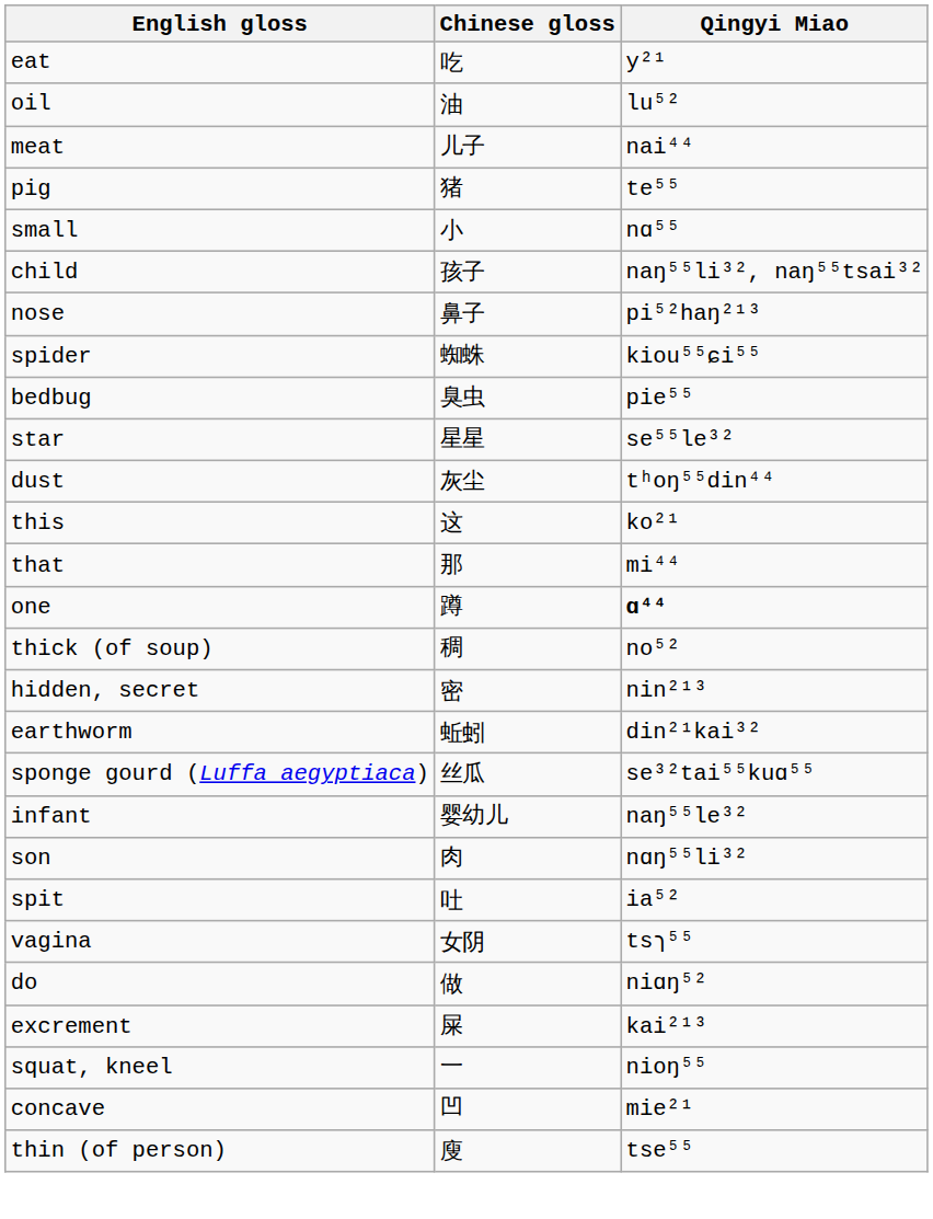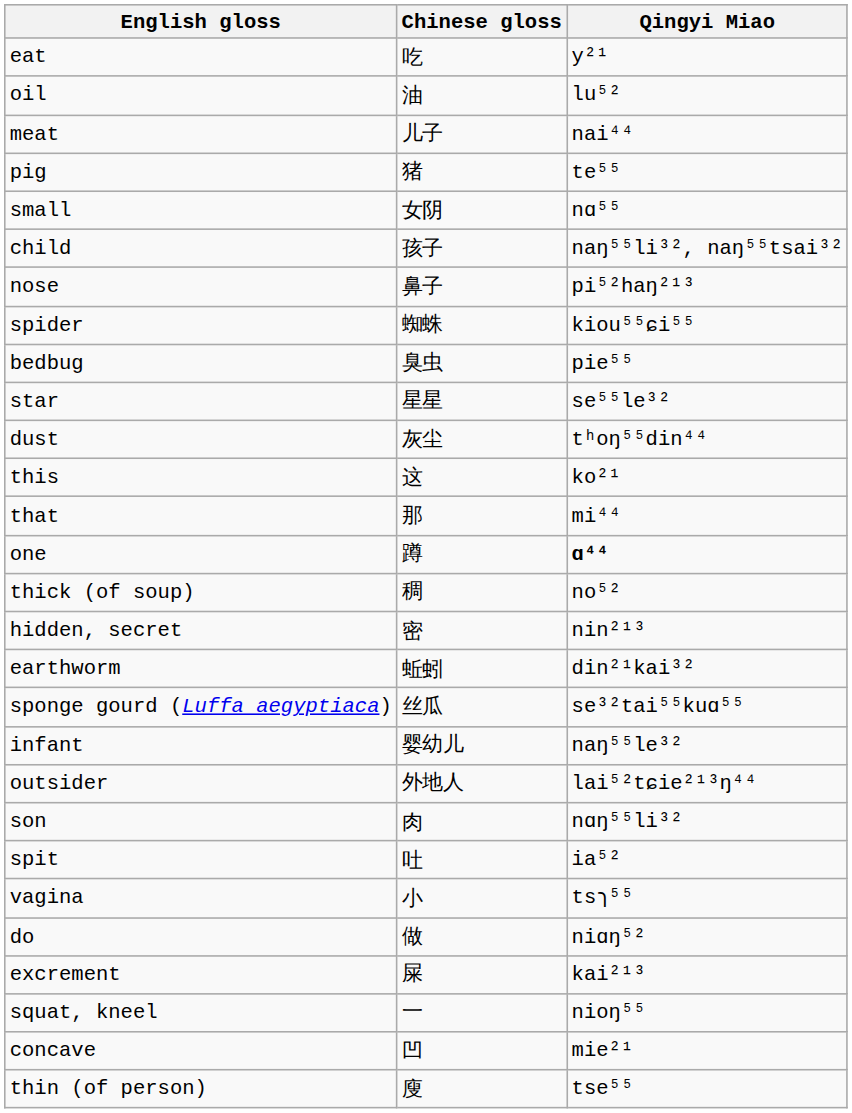small | Chinese gloss: 小 -> 女阴
+ row: outsider | 外地人 | lai⁵²tɕie²¹³ŋ⁴⁴
vagina | Chinese gloss: 女阴 -> 小
